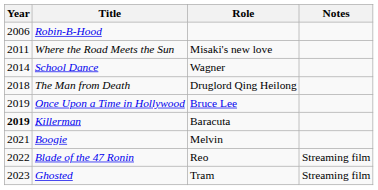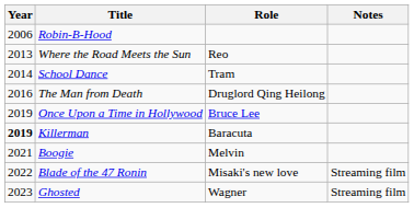Where the Road Meets the Sun | Year: 2011 -> 2013
Where the Road Meets the Sun | Role: Misaki's new love -> Reo
School Dance | Role: Wagner -> Tram
The Man from Death | Year: 2018 -> 2016
Blade of the 47 Ronin | Role: Reo -> Misaki's new love
Ghosted | Role: Tram -> Wagner
